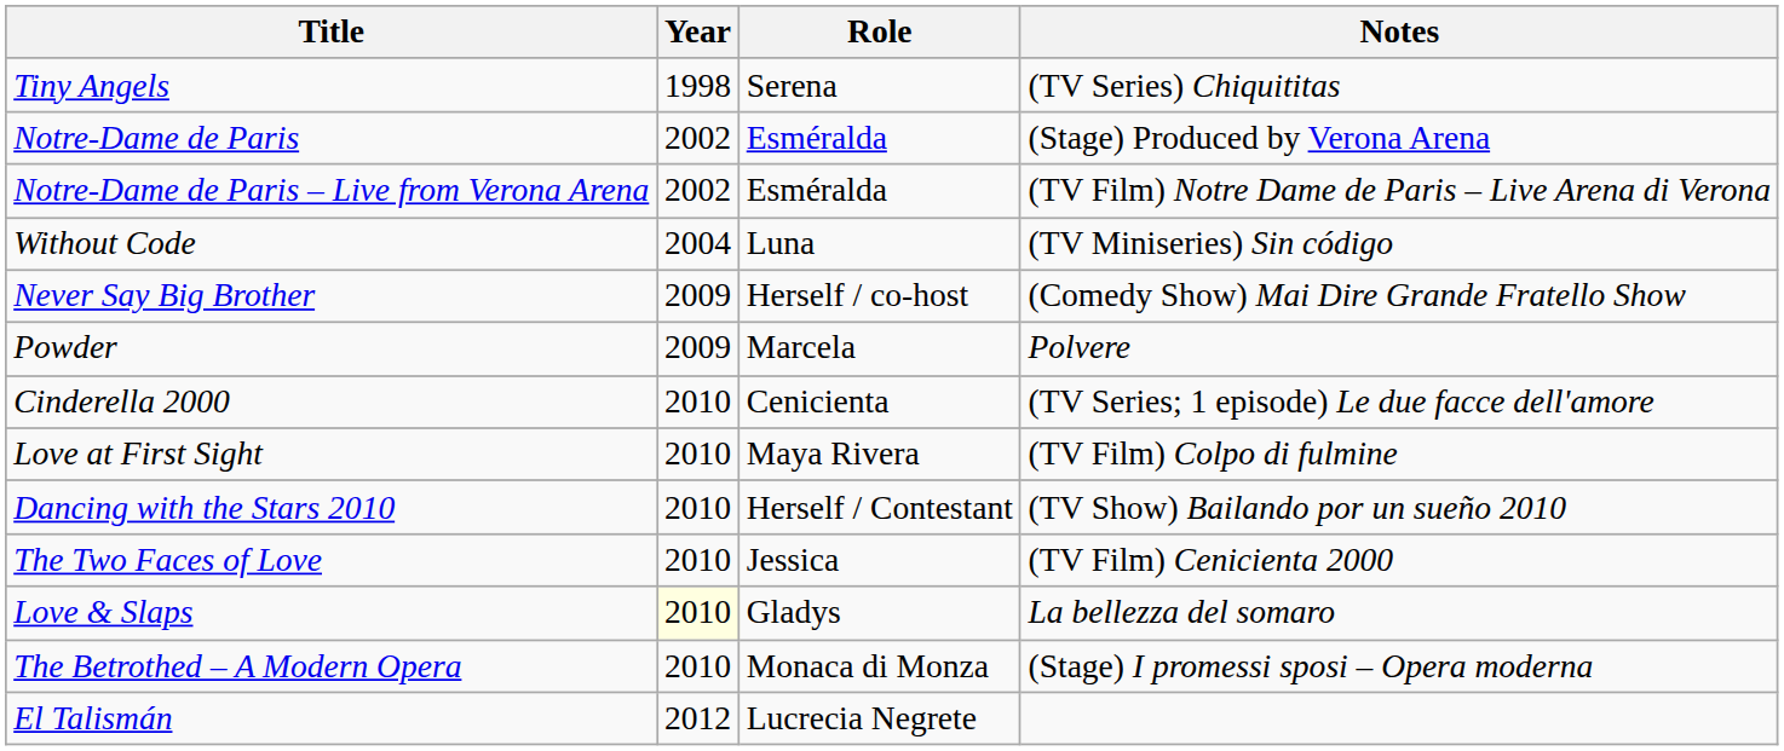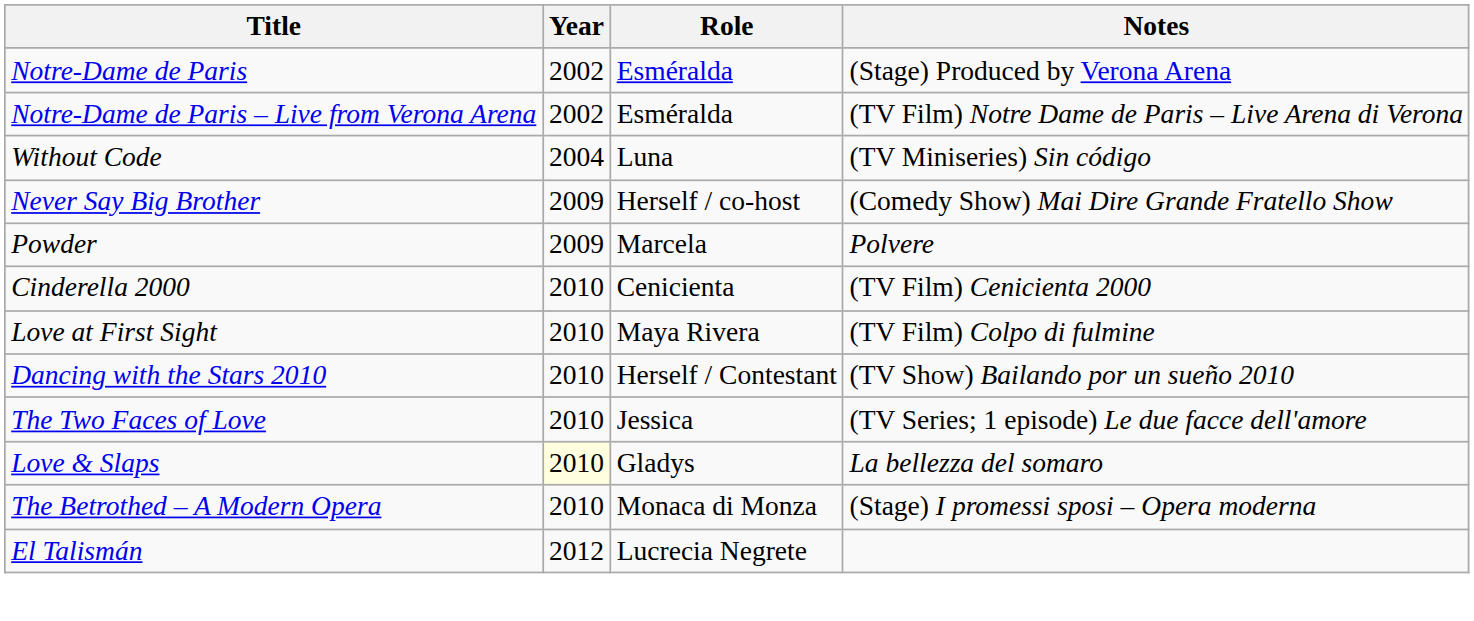- row: Tiny Angels | 1998 | Serena | (TV Series) Chiquititas
Cinderella 2000 | Notes: (TV Series; 1 episode) Le due facce dell'amore -> (TV Film) Cenicienta 2000
The Two Faces of Love | Notes: (TV Film) Cenicienta 2000 -> (TV Series; 1 episode) Le due facce dell'amore
